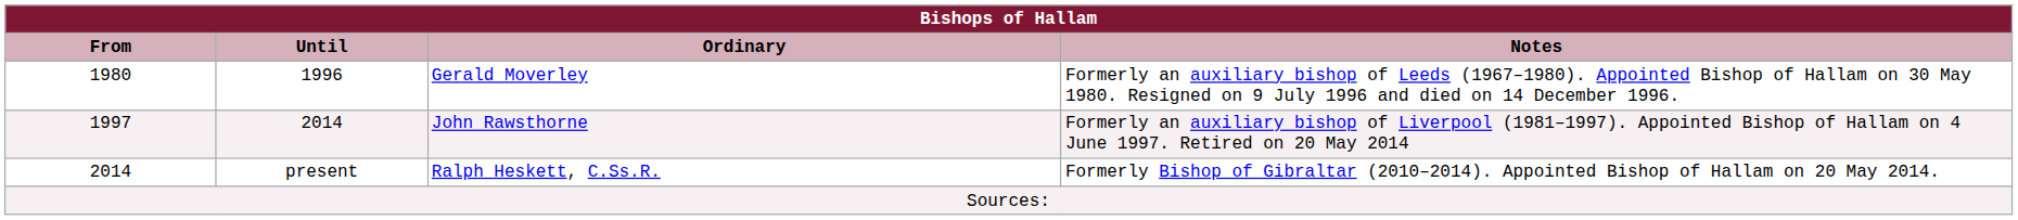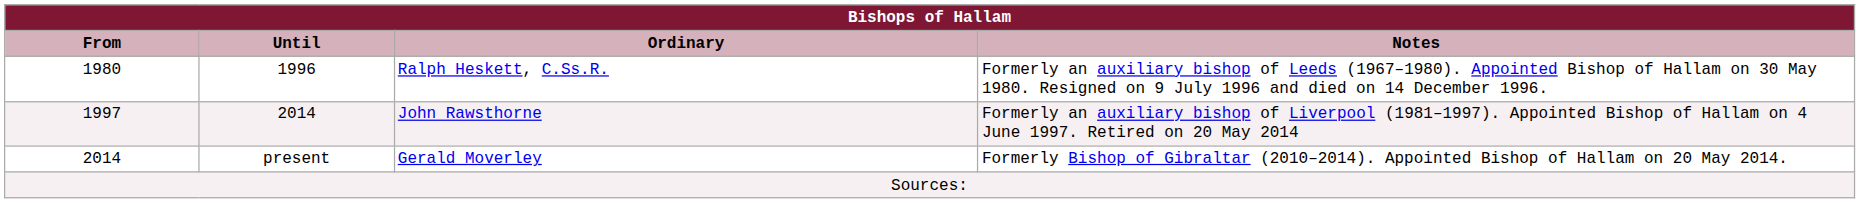1996 | Ordinary: Gerald Moverley -> Ralph Heskett, C.Ss.R.
present | Ordinary: Ralph Heskett, C.Ss.R. -> Gerald Moverley
